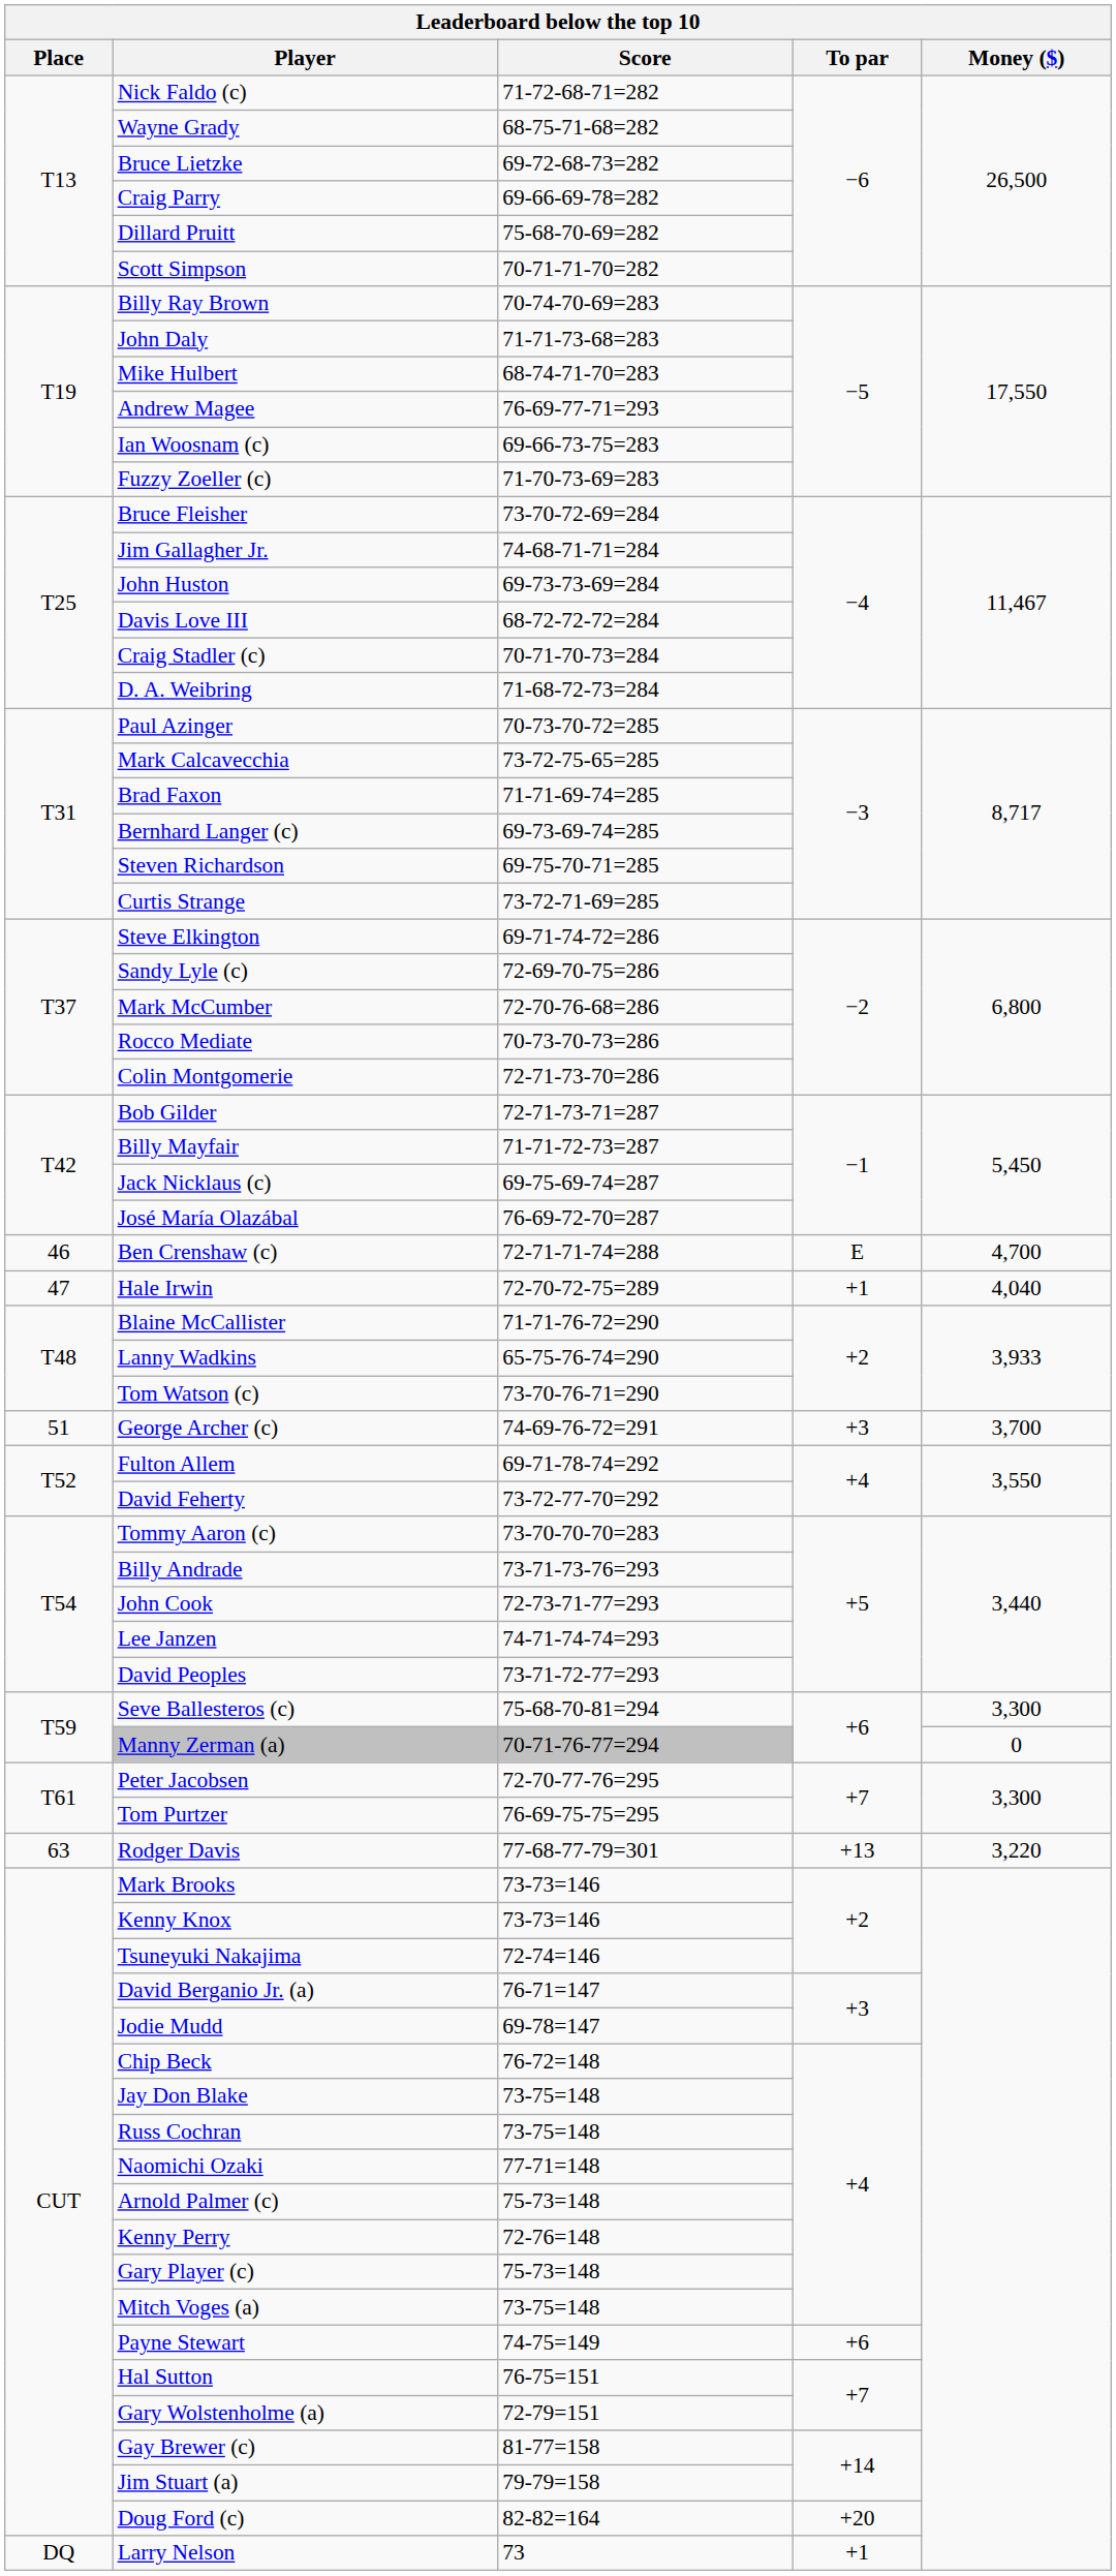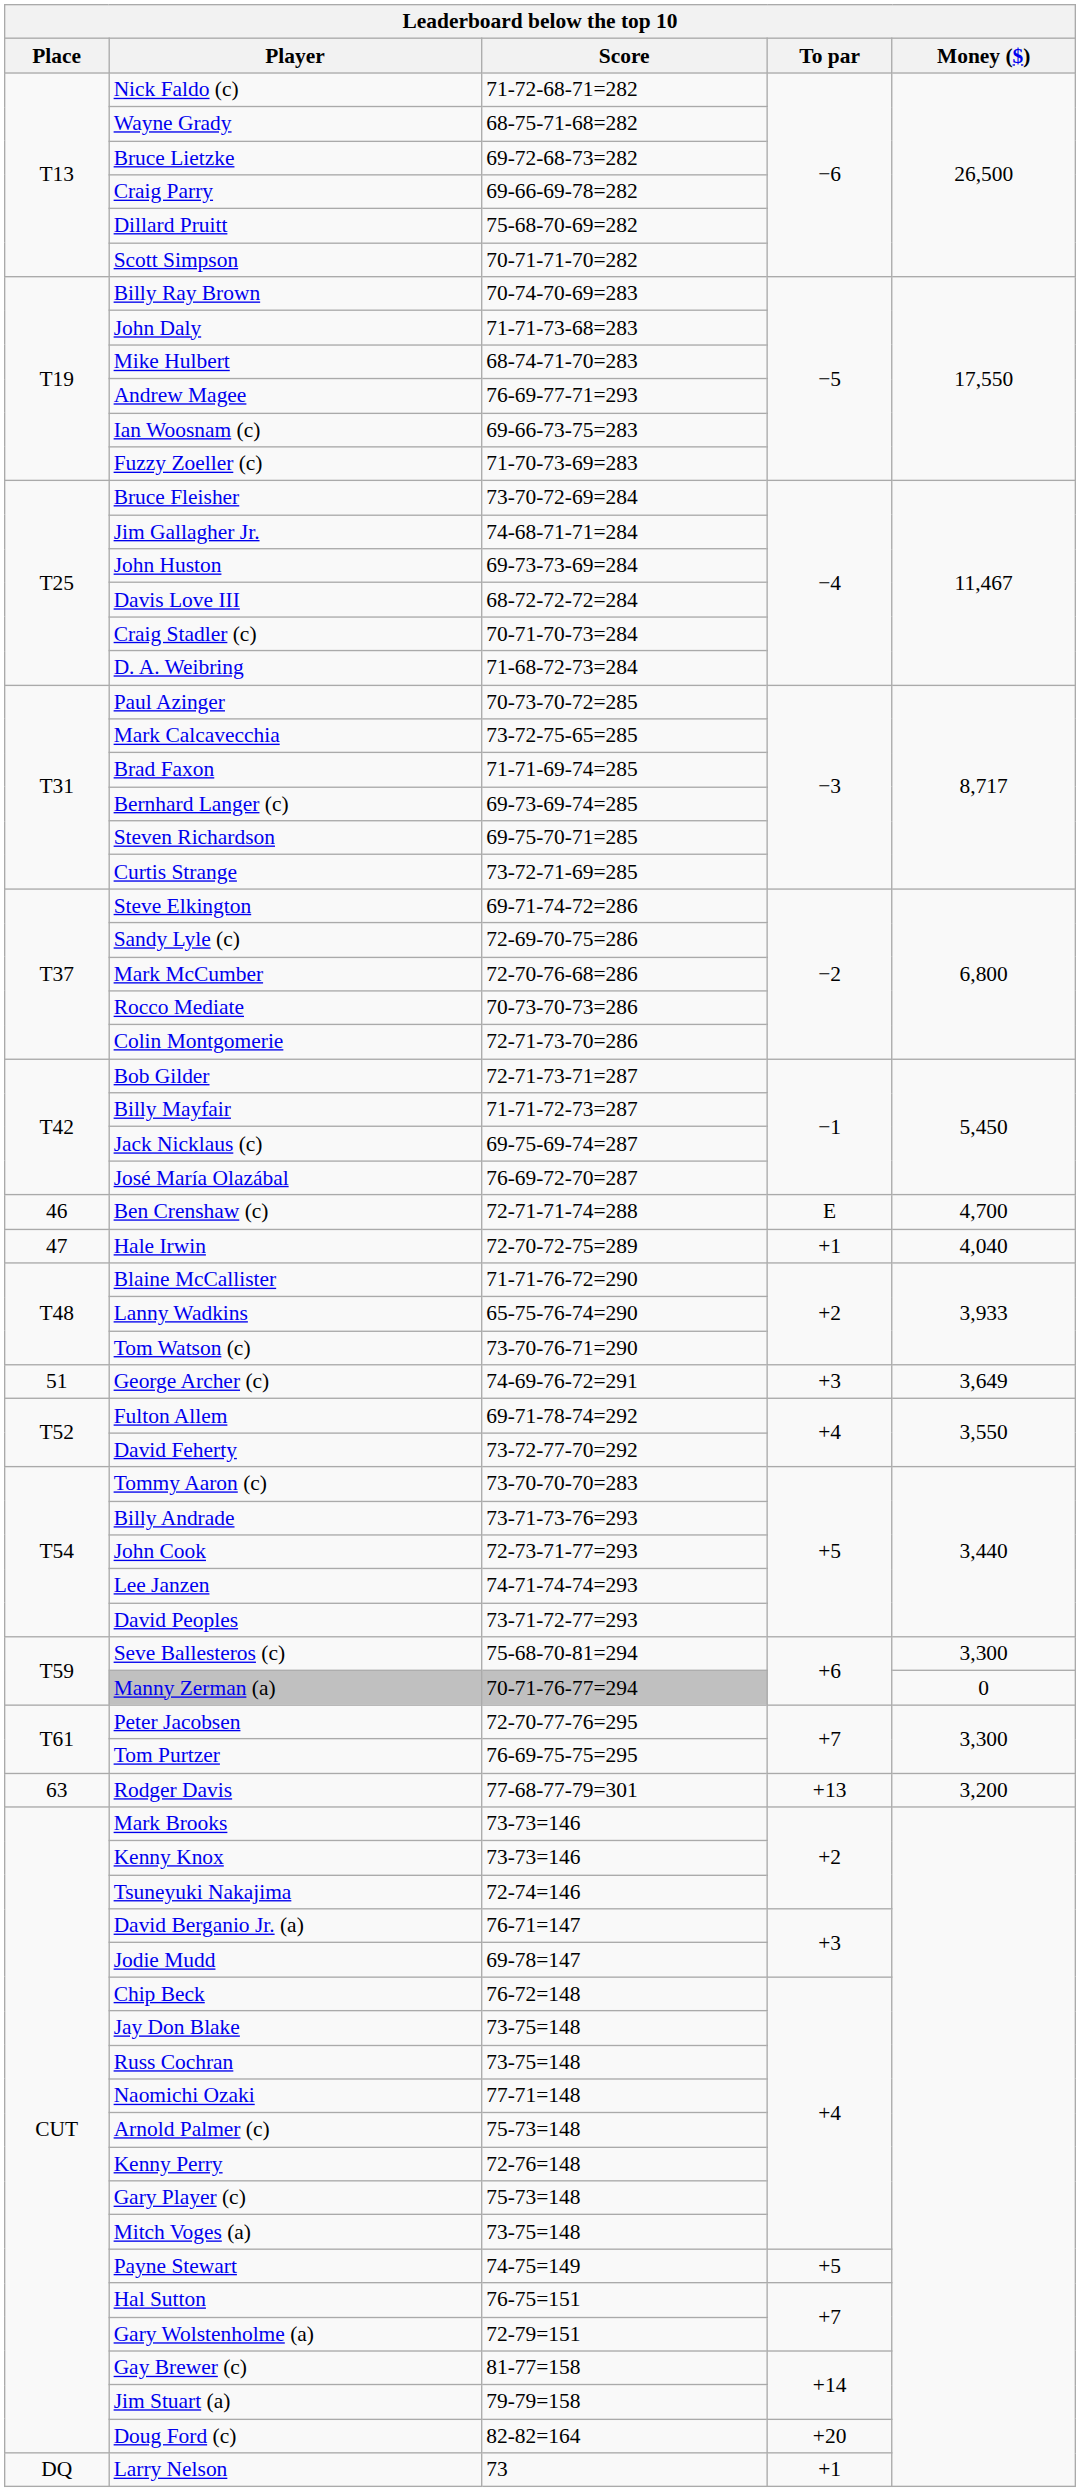George Archer (c) | Money ($): 3,700 -> 3,649
Rodger Davis | Money ($): 3,220 -> 3,200
Payne Stewart | To par: +6 -> +5
